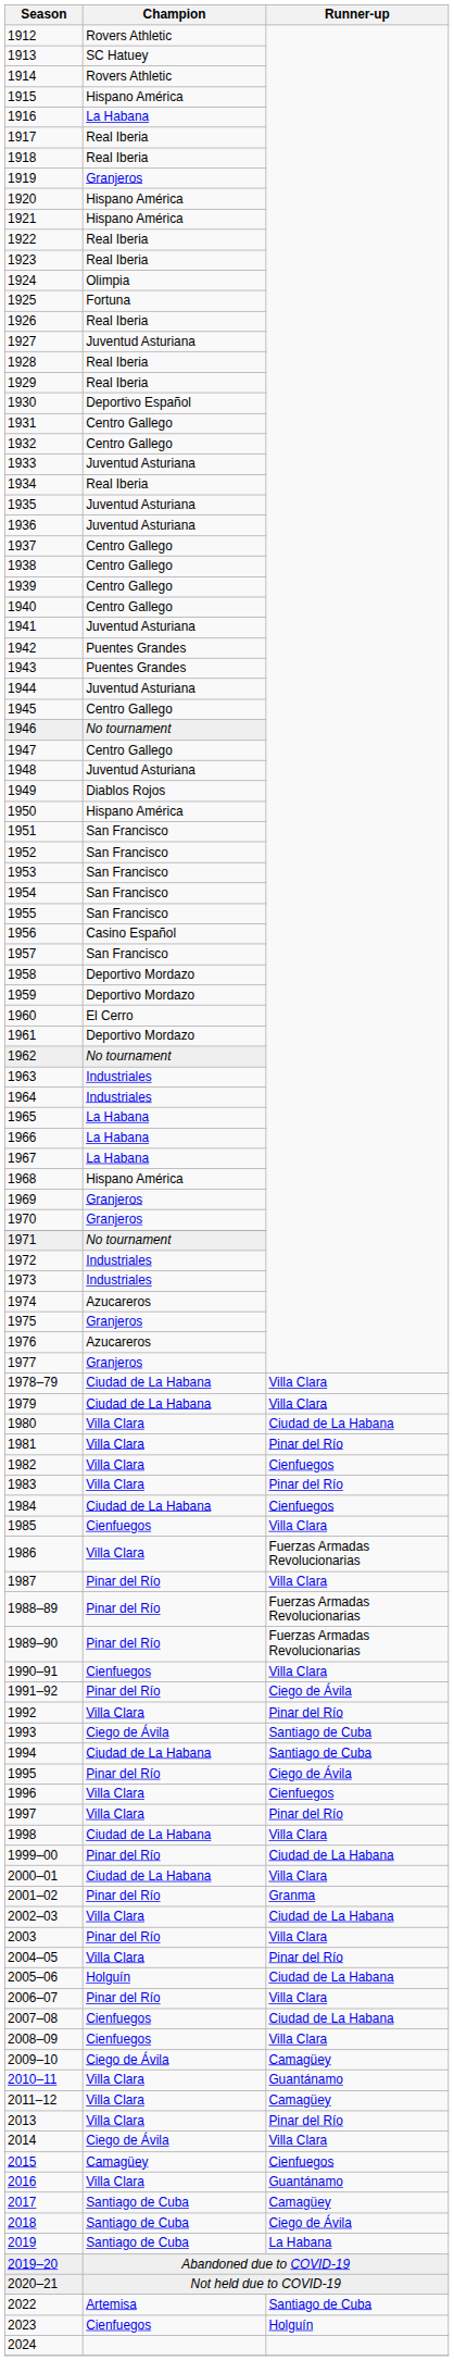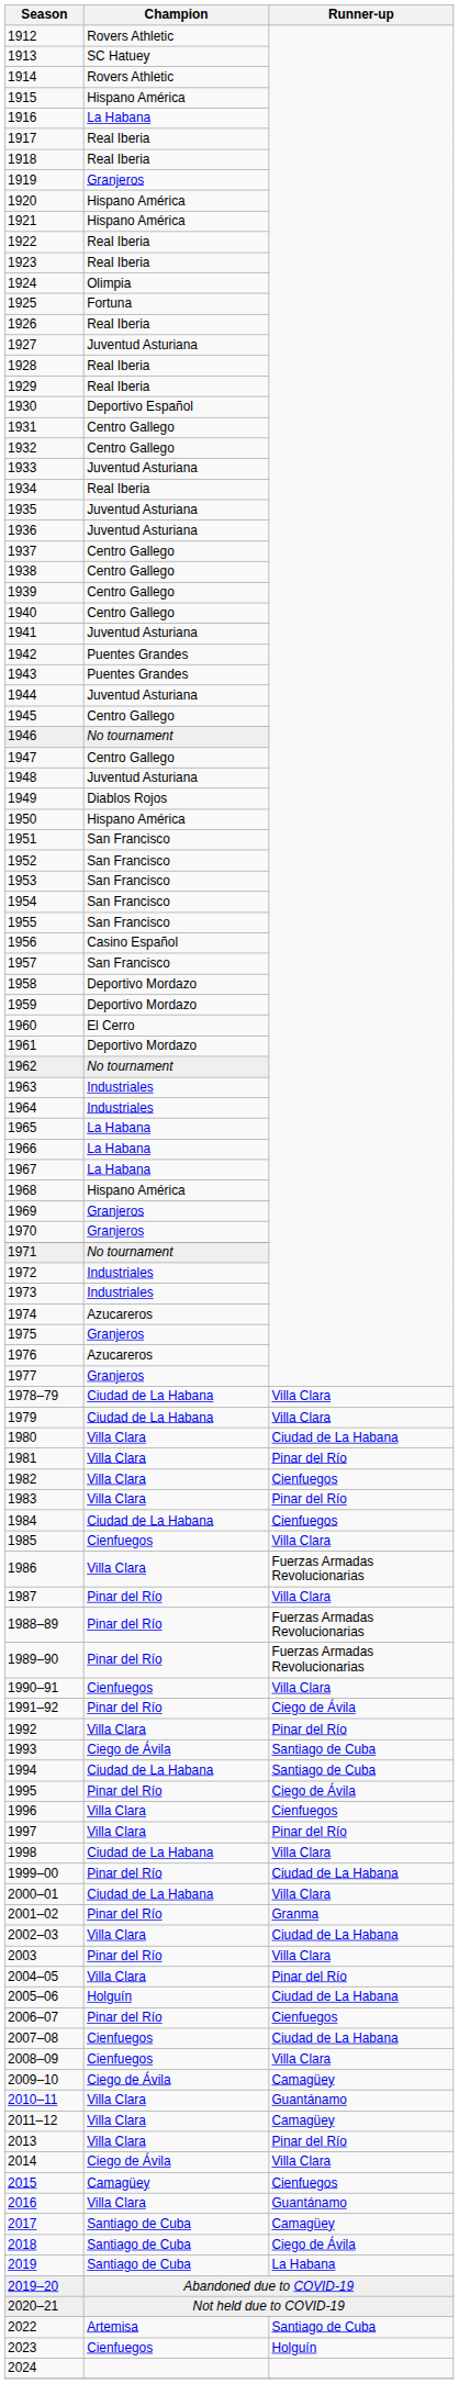2006–07 | Runner-up: Villa Clara -> Cienfuegos
